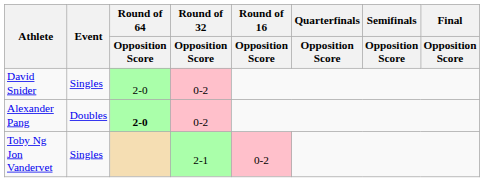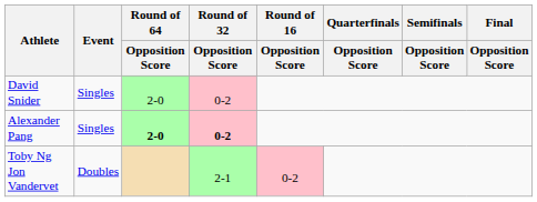Alexander Pang | Event: Doubles -> Singles
Alexander Pang | Round of 32 / Opposition Score: normal -> bold
Toby Ng Jon Vandervet | Event: Singles -> Doubles
